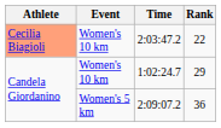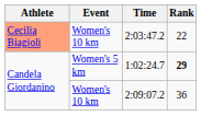1:02:24.7 | Event: Women's 10 km -> Women's 5 km
1:02:24.7 | Rank: normal -> bold
2:09:07.2 | Event: Women's 5 km -> Women's 10 km
